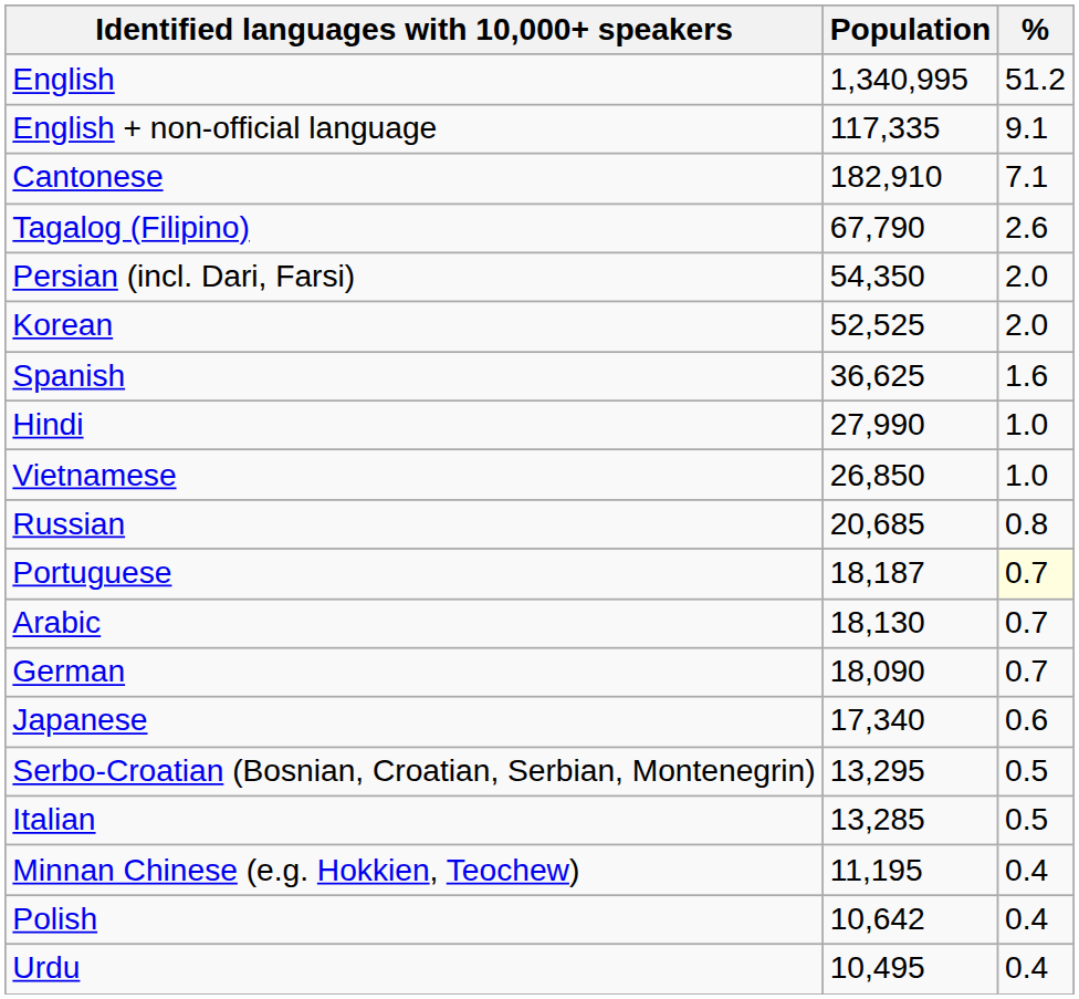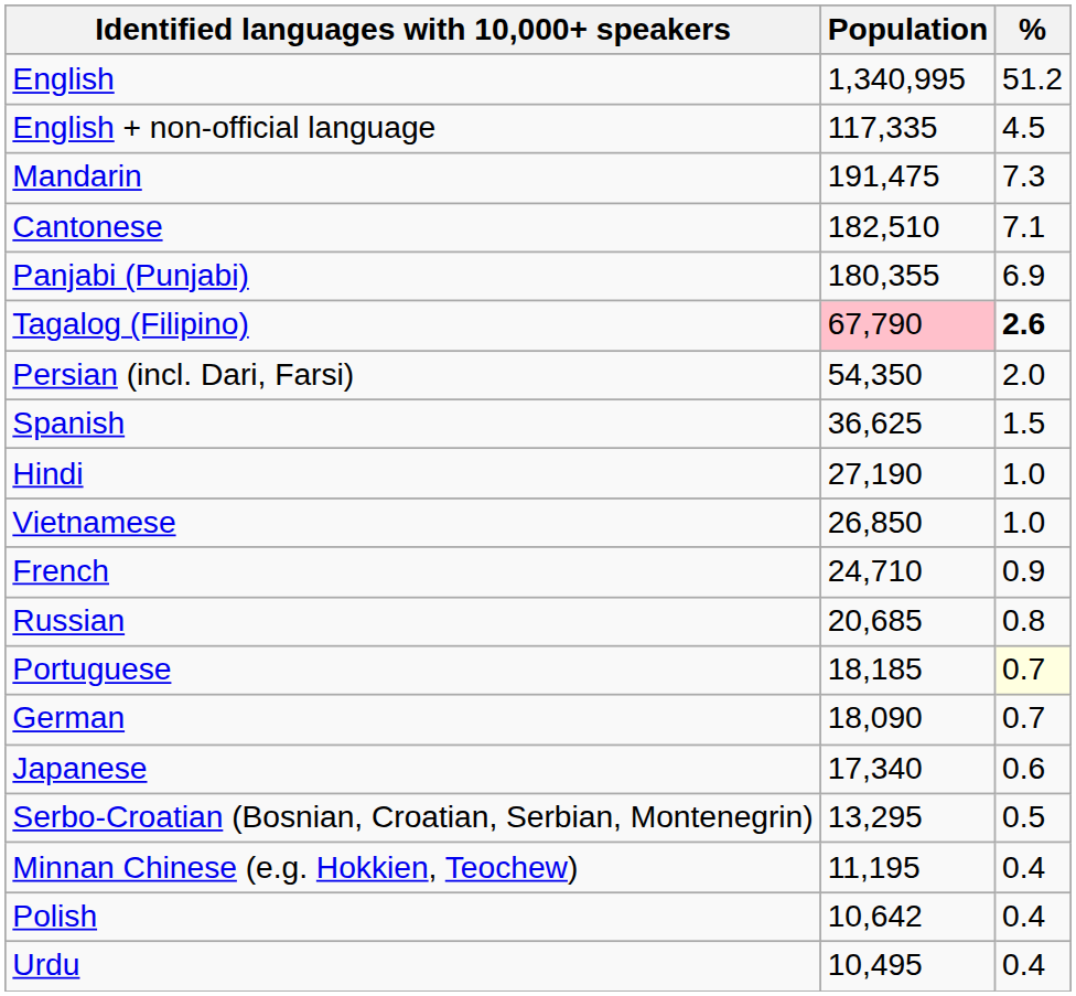English + non-official language | %: 9.1 -> 4.5
+ row: Mandarin | 191,475 | 7.3
Cantonese | Population: 182,910 -> 182,510
+ row: Panjabi (Punjabi) | 180,355 | 6.9
Tagalog (Filipino) | Population: no background -> pink background
Tagalog (Filipino) | %: normal -> bold
- row: Korean | 52,525 | 2.0
Spanish | %: 1.6 -> 1.5
Hindi | Population: 27,990 -> 27,190
+ row: French | 24,710 | 0.9
Portuguese | Population: 18,187 -> 18,185
- row: Arabic | 18,130 | 0.7
- row: Italian | 13,285 | 0.5
